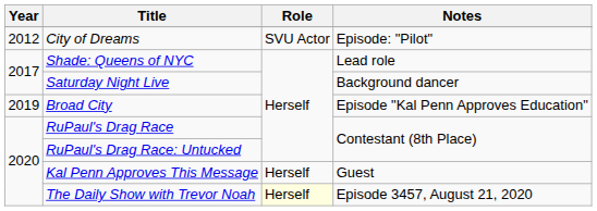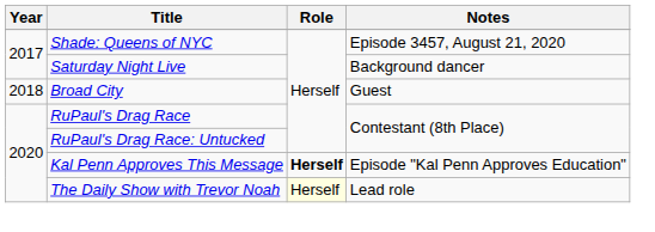- row: 2012 | City of Dreams | SVU Actor | Episode: "Pilot"
Shade: Queens of NYC | Notes: Lead role -> Episode 3457, August 21, 2020
Broad City | Year: 2019 -> 2018
Broad City | Notes: Episode "Kal Penn Approves Education" -> Guest
Kal Penn Approves This Message | Role: normal -> bold
Kal Penn Approves This Message | Notes: Guest -> Episode "Kal Penn Approves Education"
The Daily Show with Trevor Noah | Notes: Episode 3457, August 21, 2020 -> Lead role
